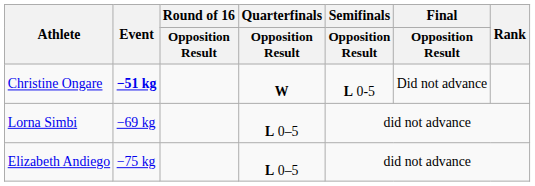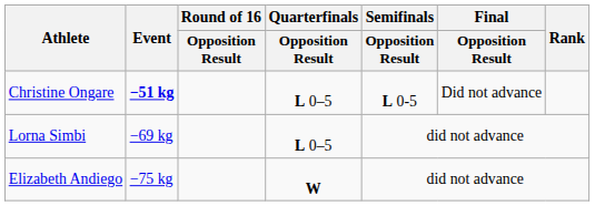Christine Ongare | Quarterfinals / Opposition Result: W -> L 0–5
Elizabeth Andiego | Quarterfinals / Opposition Result: L 0–5 -> W
